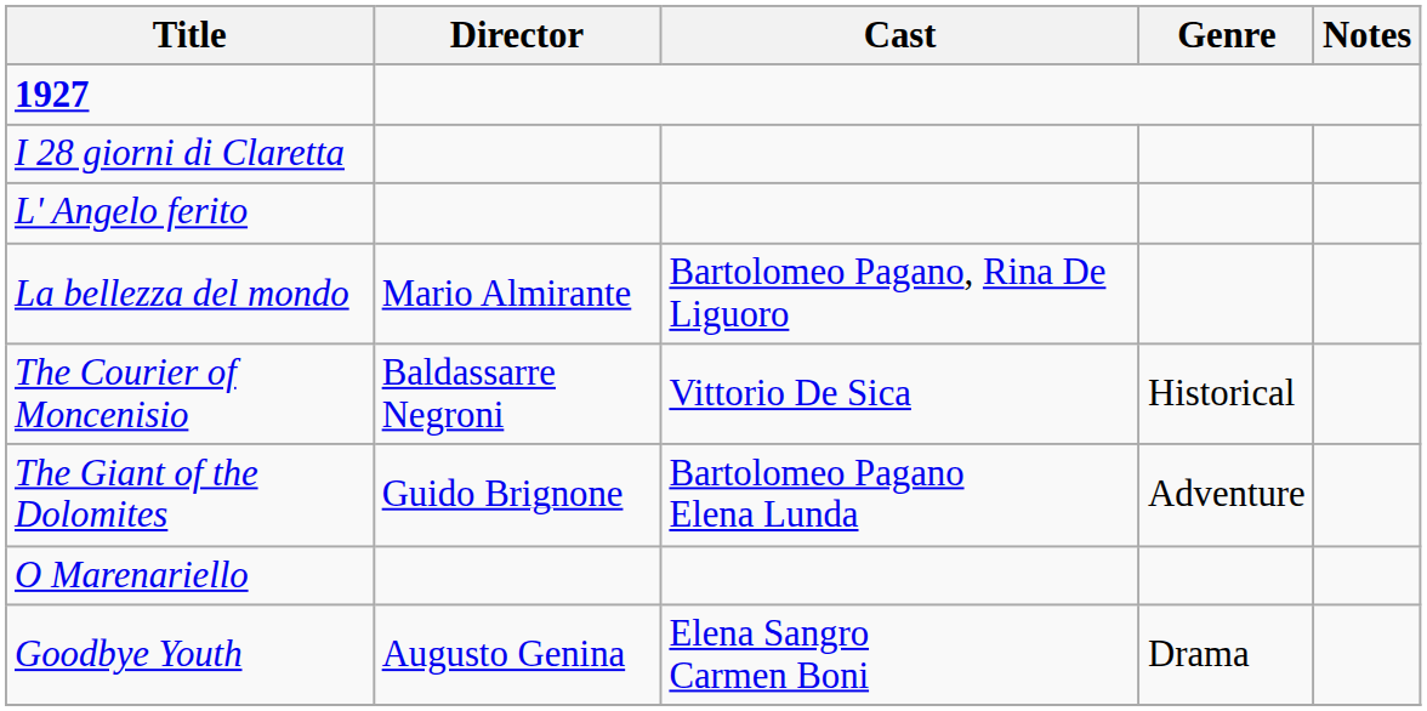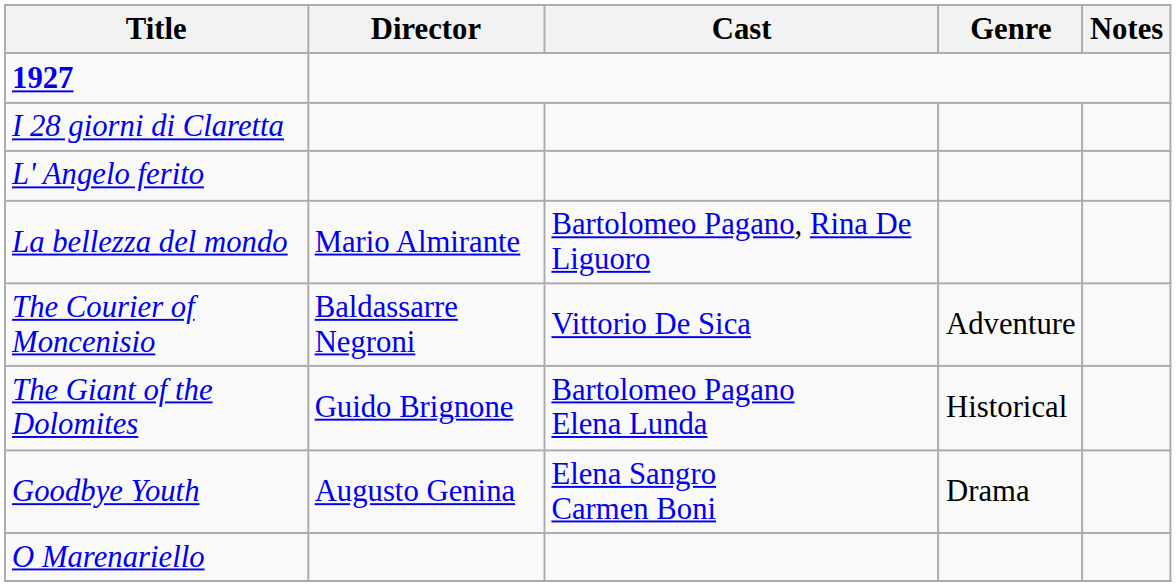The Courier of Moncenisio | Genre: Historical -> Adventure
The Giant of the Dolomites | Genre: Adventure -> Historical
rows swapped: Goodbye Youth <-> O Marenariello
